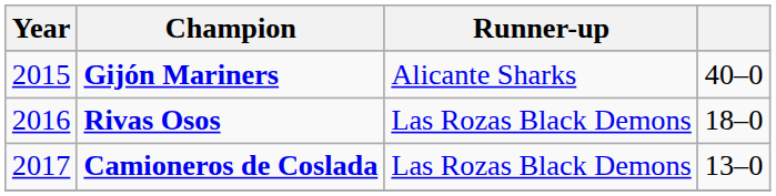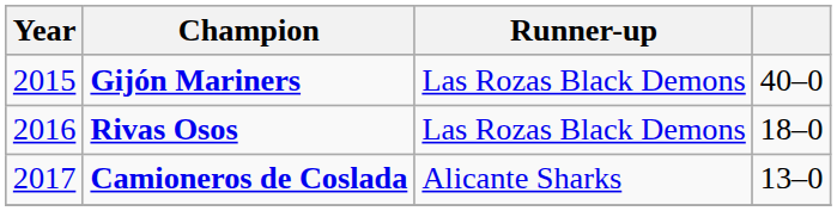Gijón Mariners | Runner-up: Alicante Sharks -> Las Rozas Black Demons
Camioneros de Coslada | Runner-up: Las Rozas Black Demons -> Alicante Sharks
